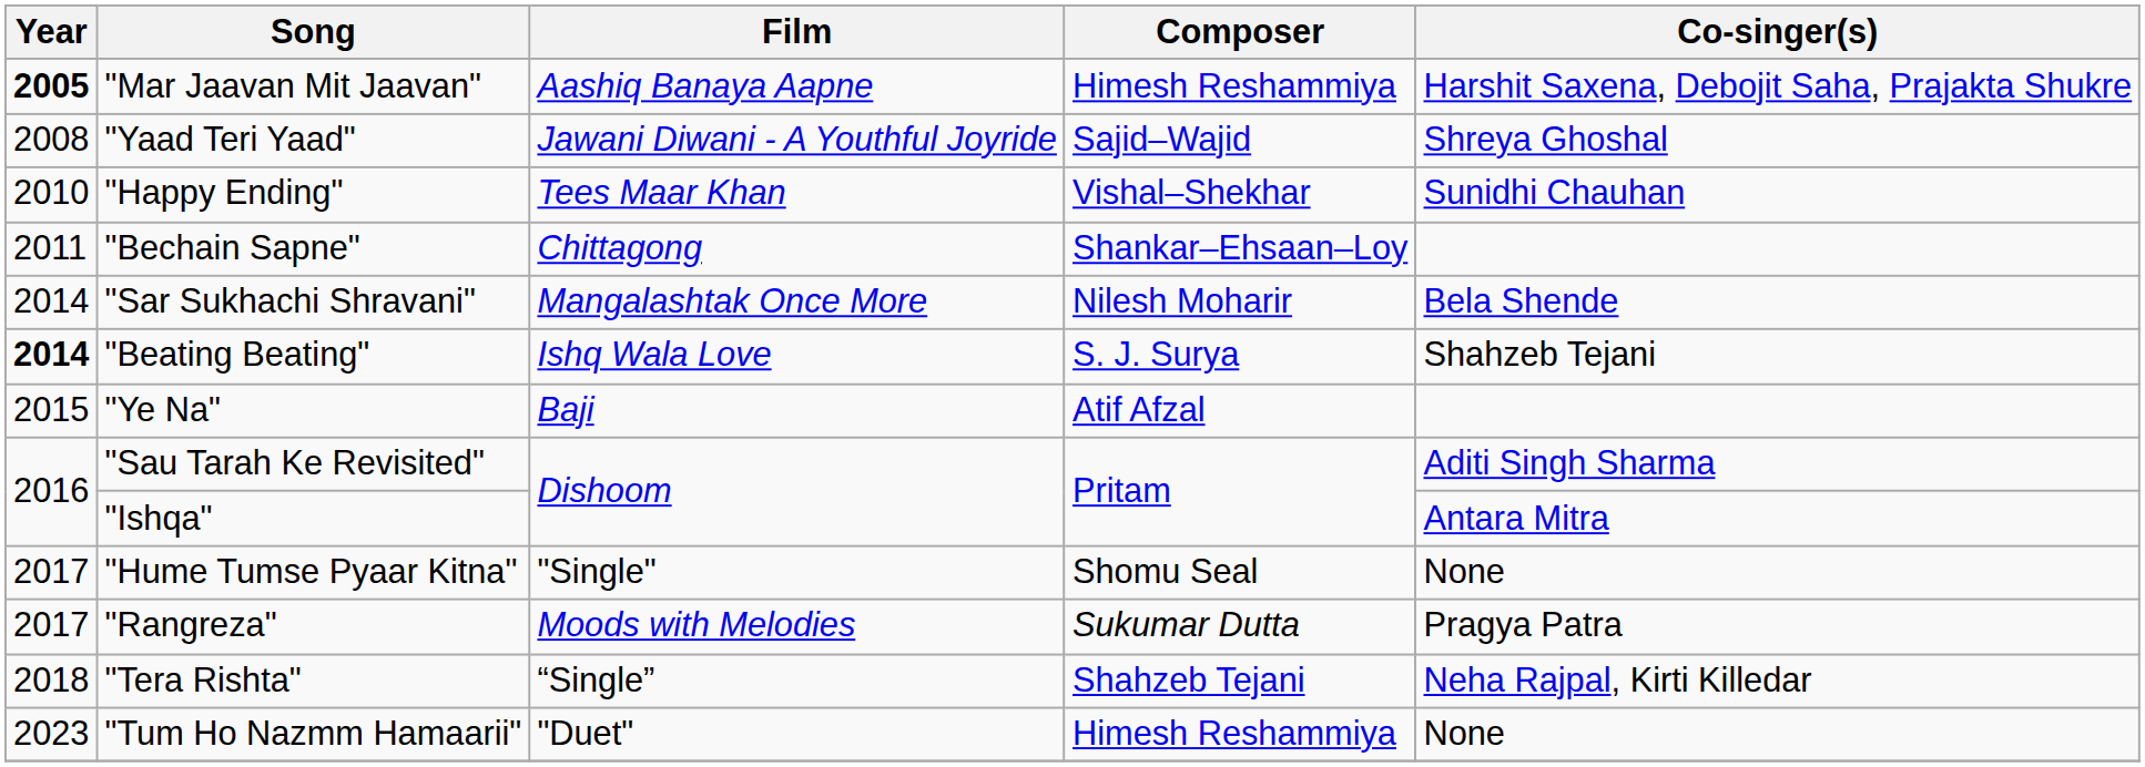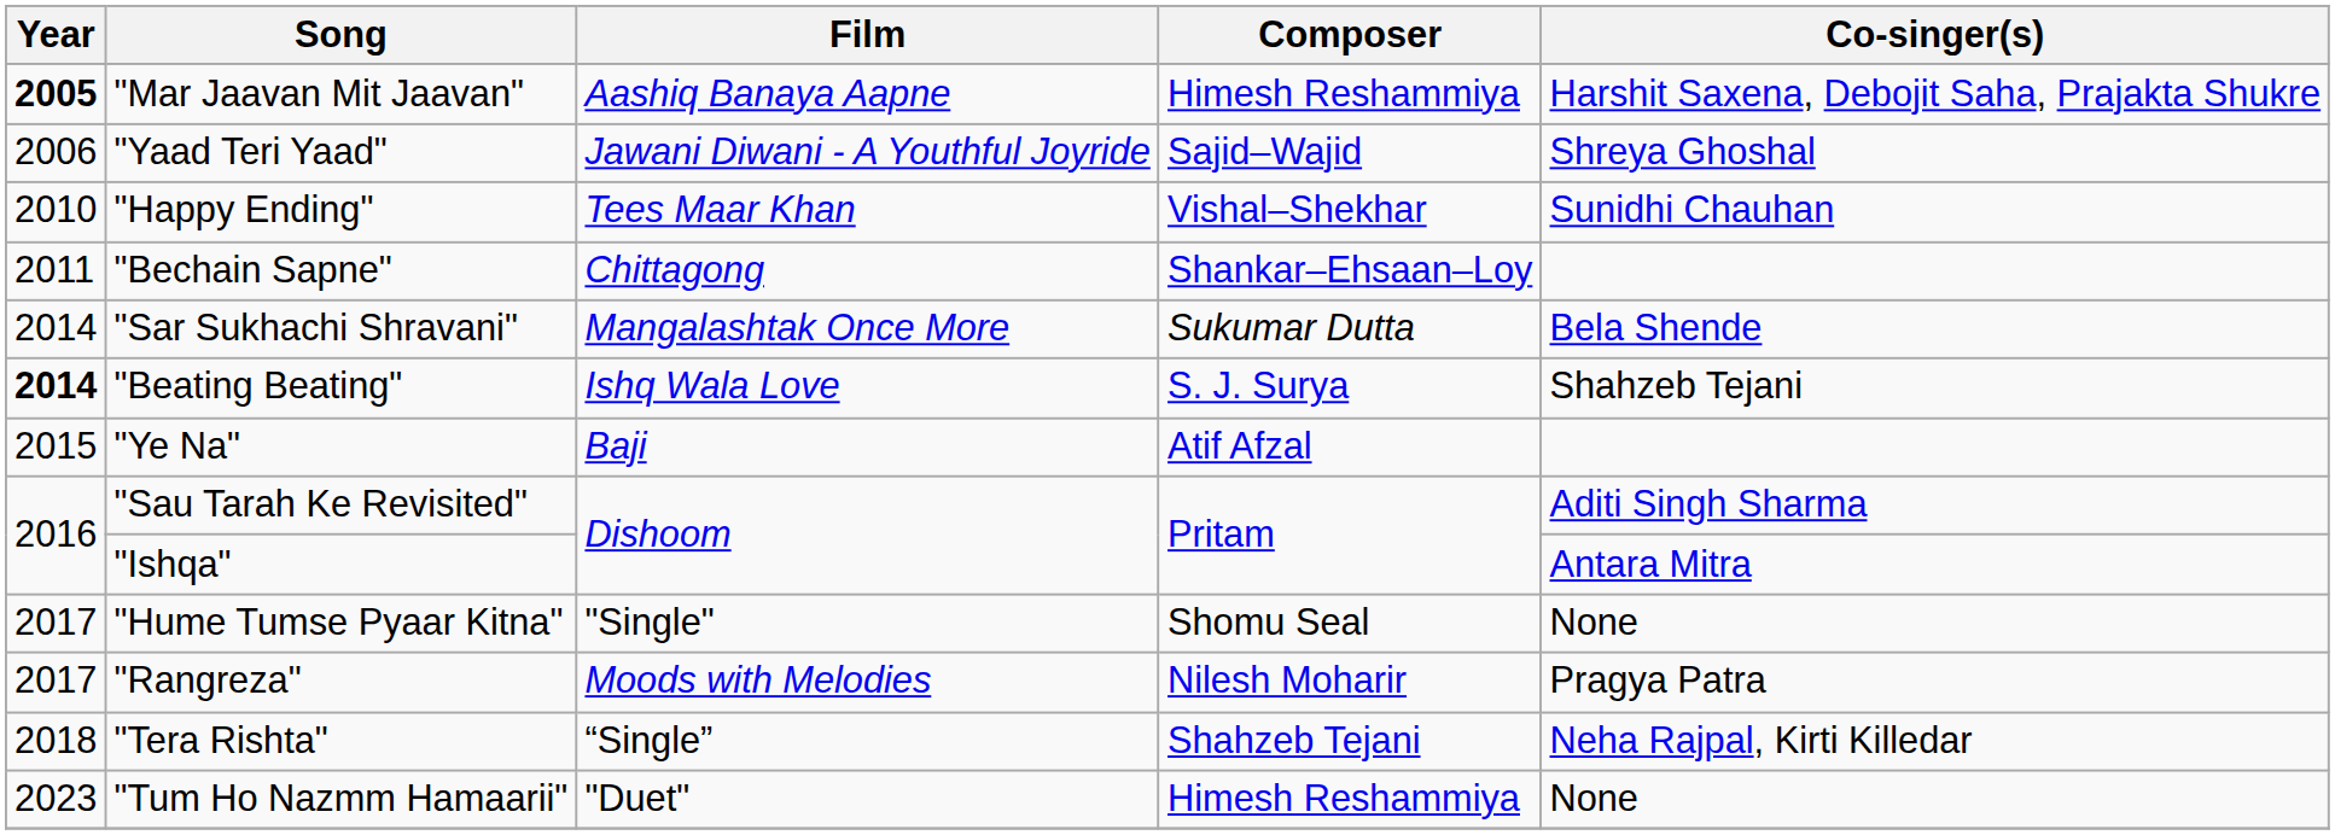"Yaad Teri Yaad" | Year: 2008 -> 2006
"Sar Sukhachi Shravani" | Composer: Nilesh Moharir -> Sukumar Dutta
"Rangreza" | Composer: Sukumar Dutta -> Nilesh Moharir
